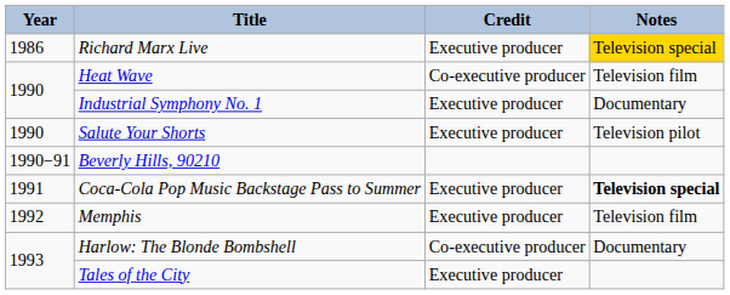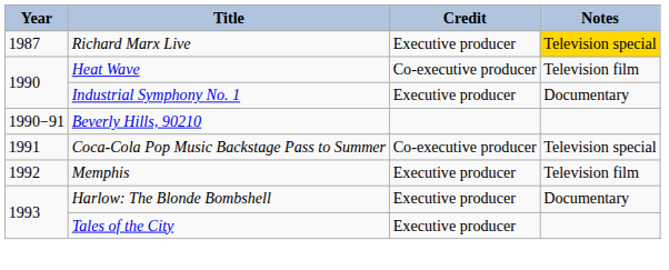Richard Marx Live | Year: 1986 -> 1987
- row: 1990 | Salute Your Shorts | Executive producer | Television pilot
Coca-Cola Pop Music Backstage Pass to Summer | Credit: Executive producer -> Co-executive producer
Coca-Cola Pop Music Backstage Pass to Summer | Notes: bold -> normal
Harlow: The Blonde Bombshell | Credit: Co-executive producer -> Executive producer
